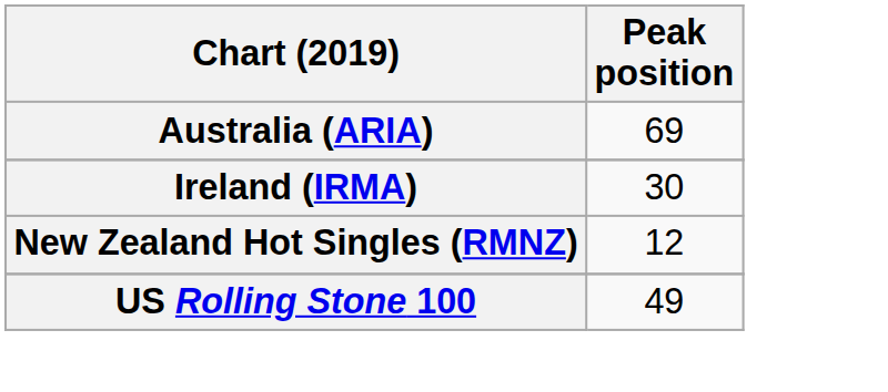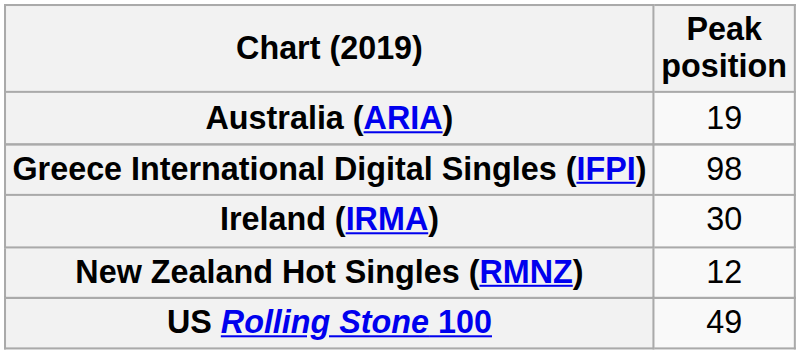Australia (ARIA) | Peak position: 69 -> 19
+ row: Greece International Digital Singles (IFPI) | 98
